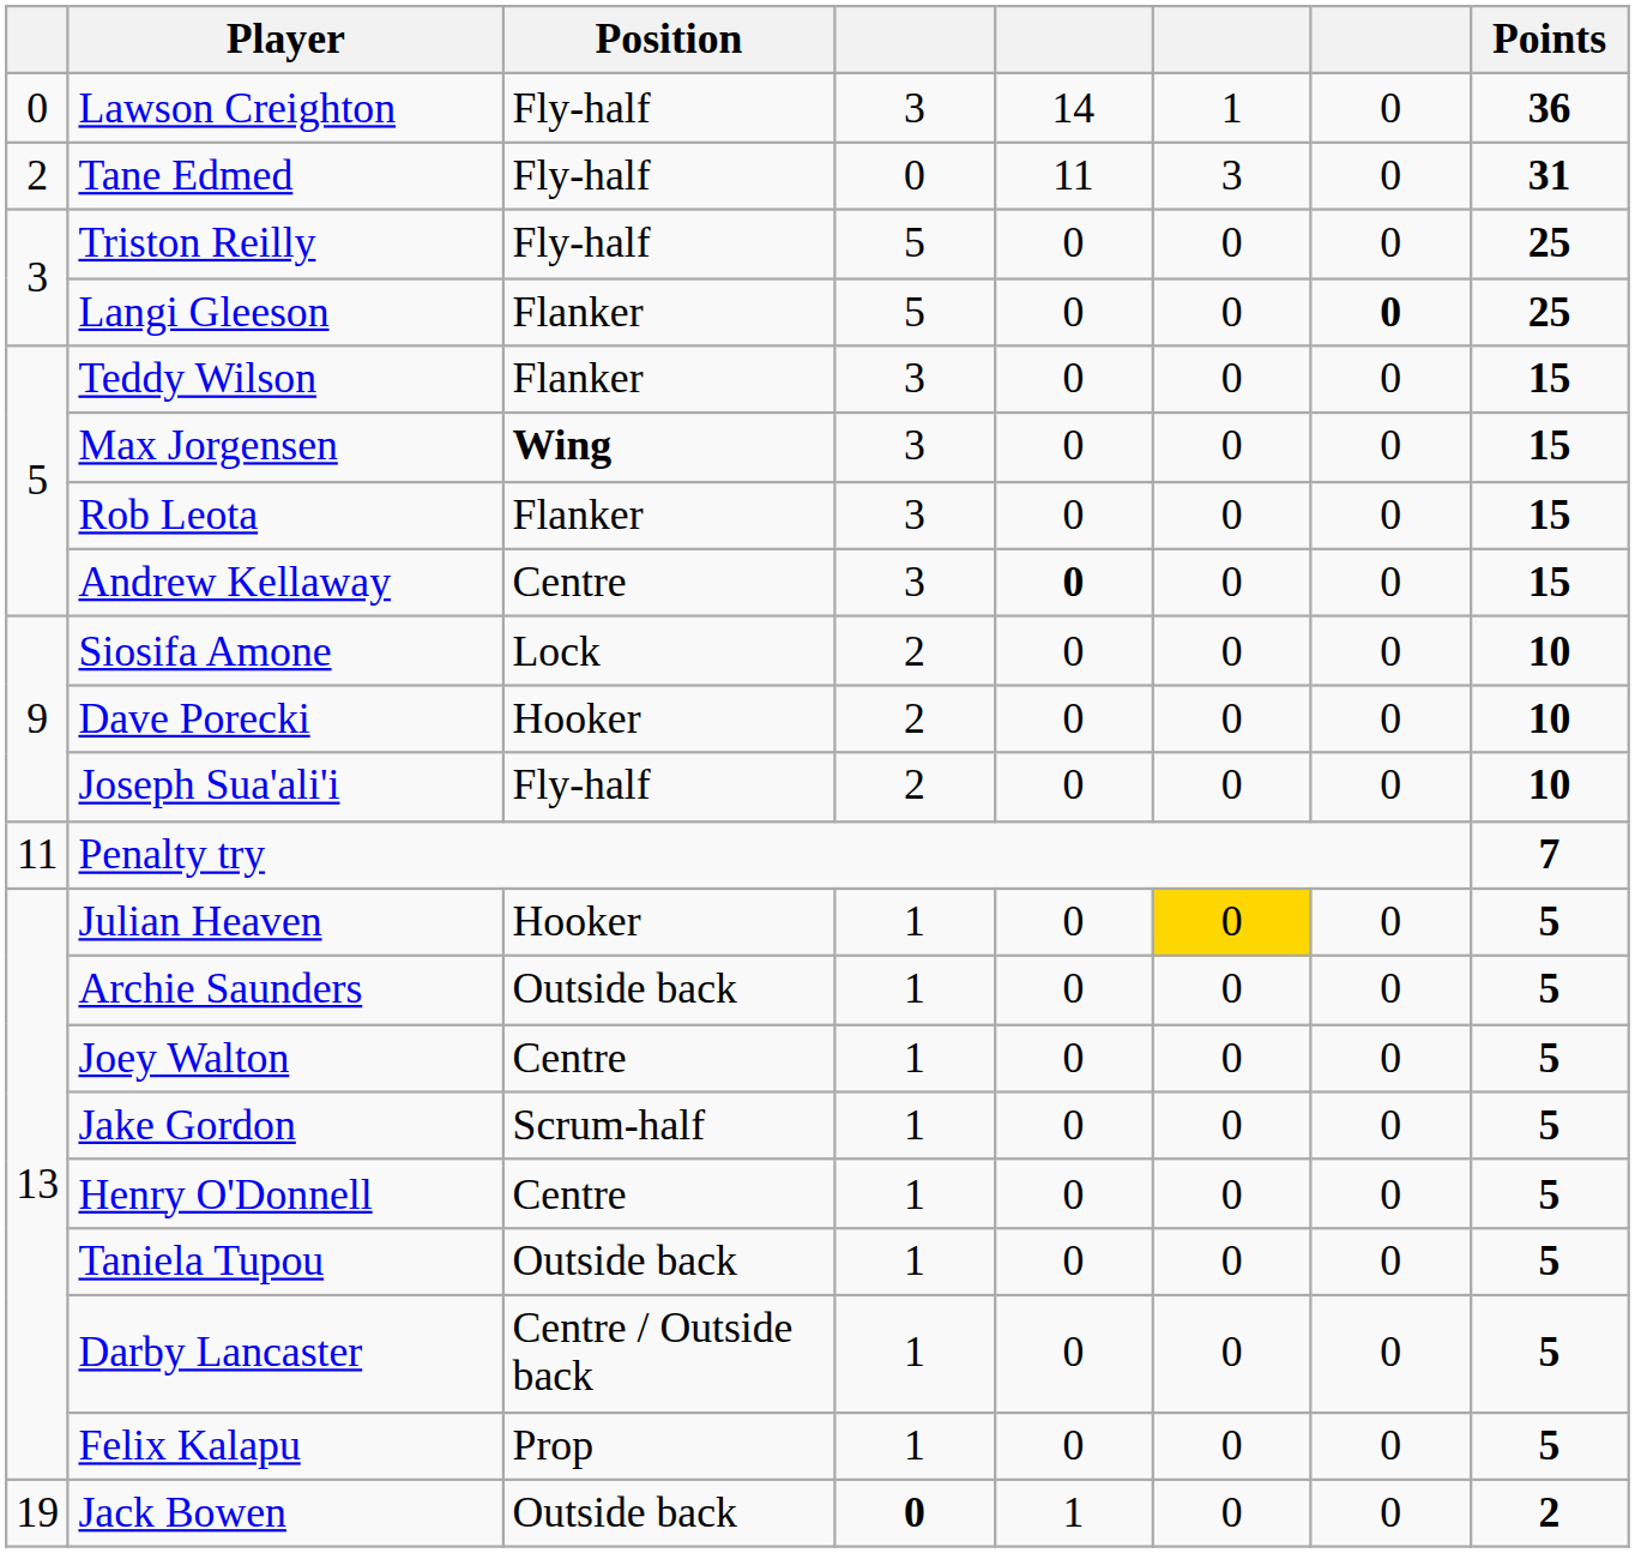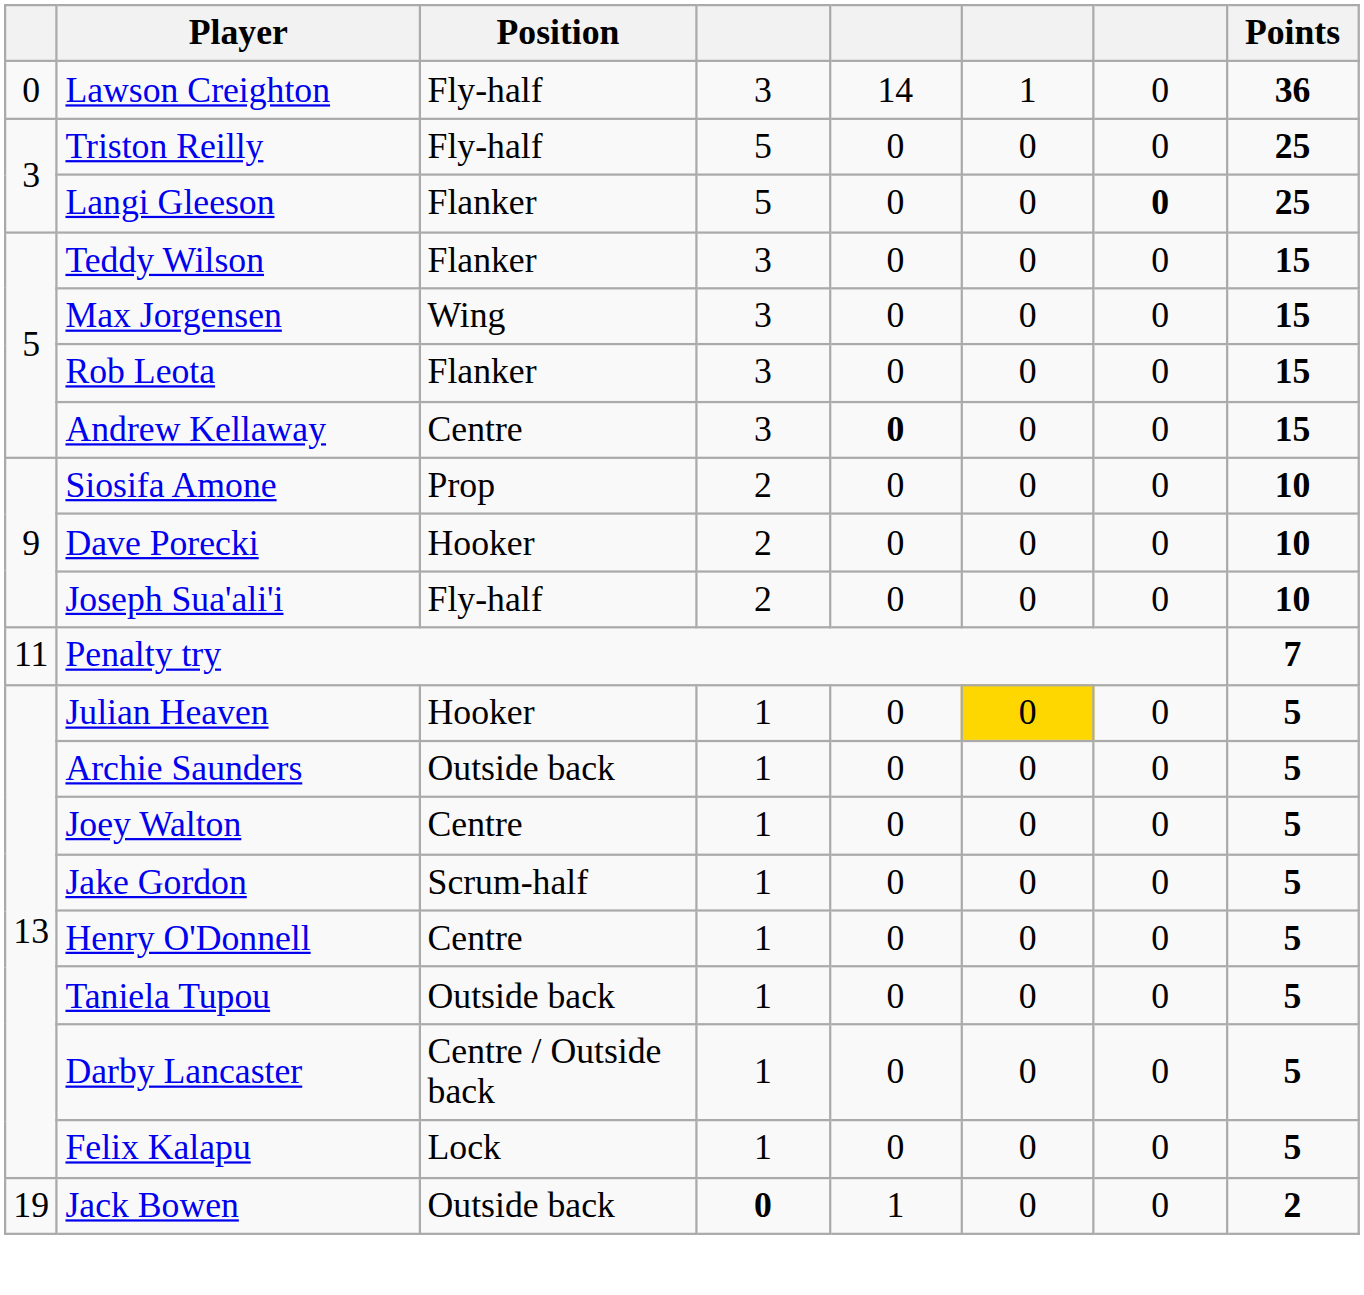- row: 2 | Tane Edmed | Fly-half | 0 | 11 | 3 | 0 | 31
Max Jorgensen | Position: bold -> normal
Siosifa Amone | Position: Lock -> Prop
Felix Kalapu | Position: Prop -> Lock
